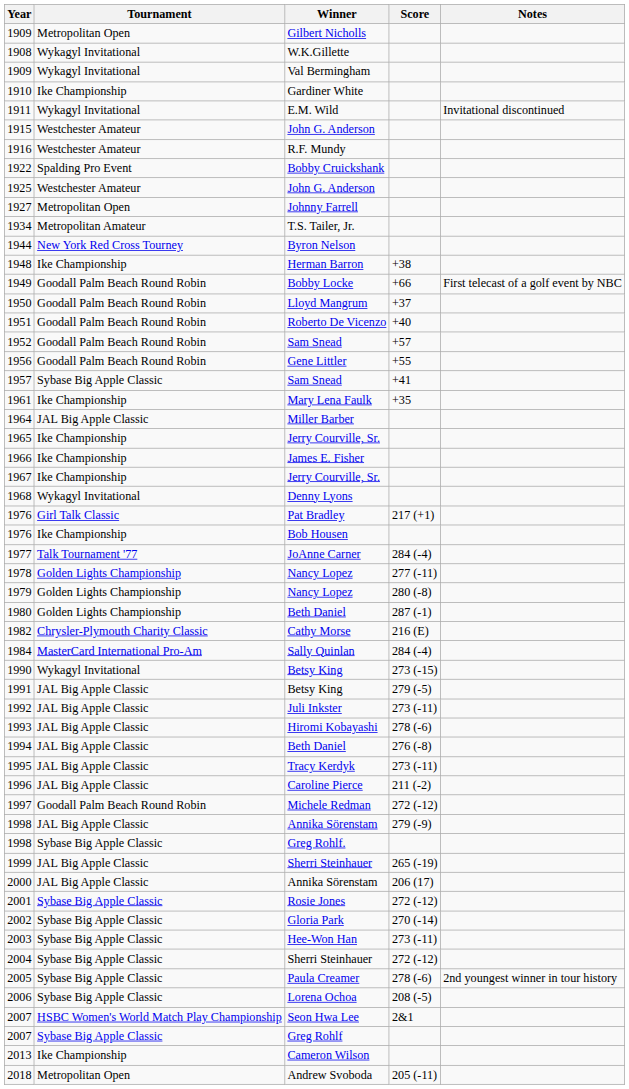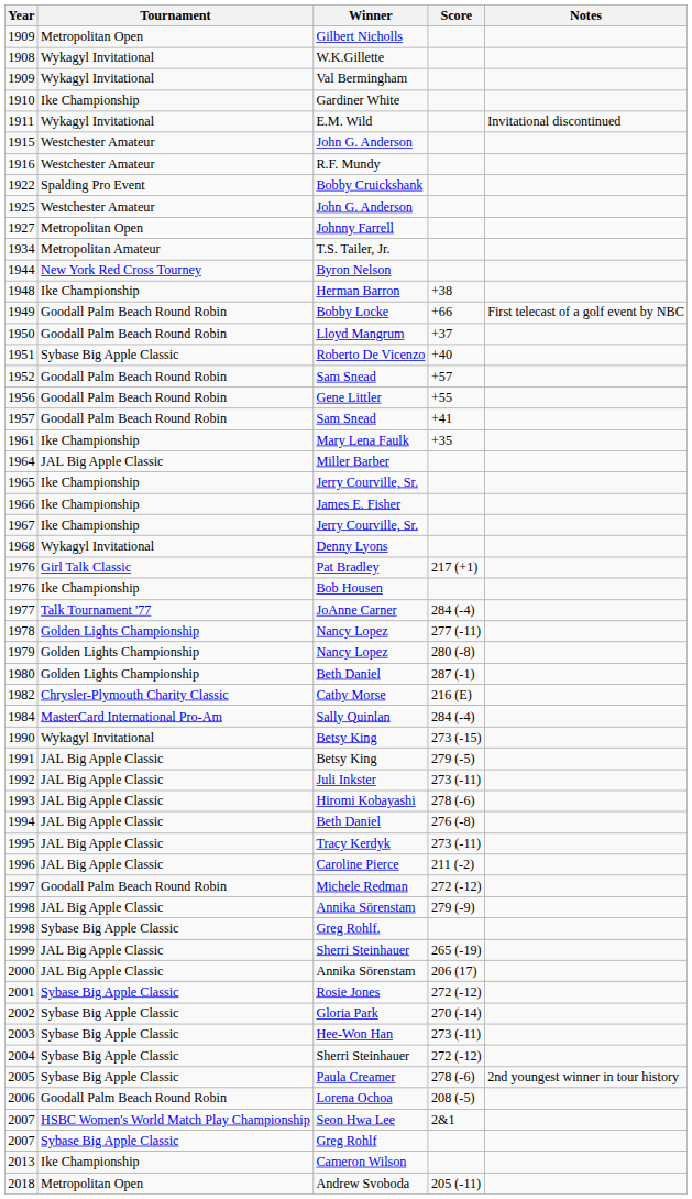1951 | Tournament: Goodall Palm Beach Round Robin -> Sybase Big Apple Classic
1957 | Tournament: Sybase Big Apple Classic -> Goodall Palm Beach Round Robin
2006 | Tournament: Sybase Big Apple Classic -> Goodall Palm Beach Round Robin
